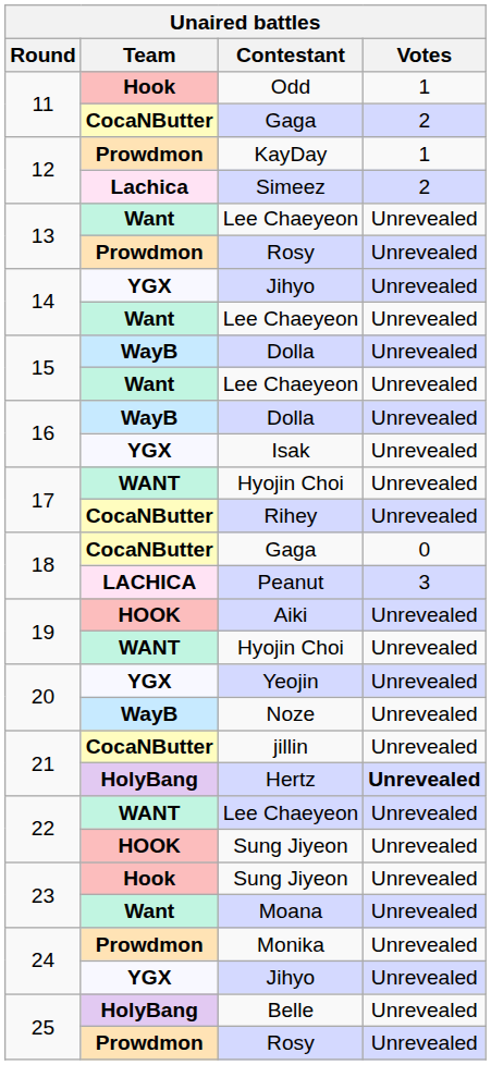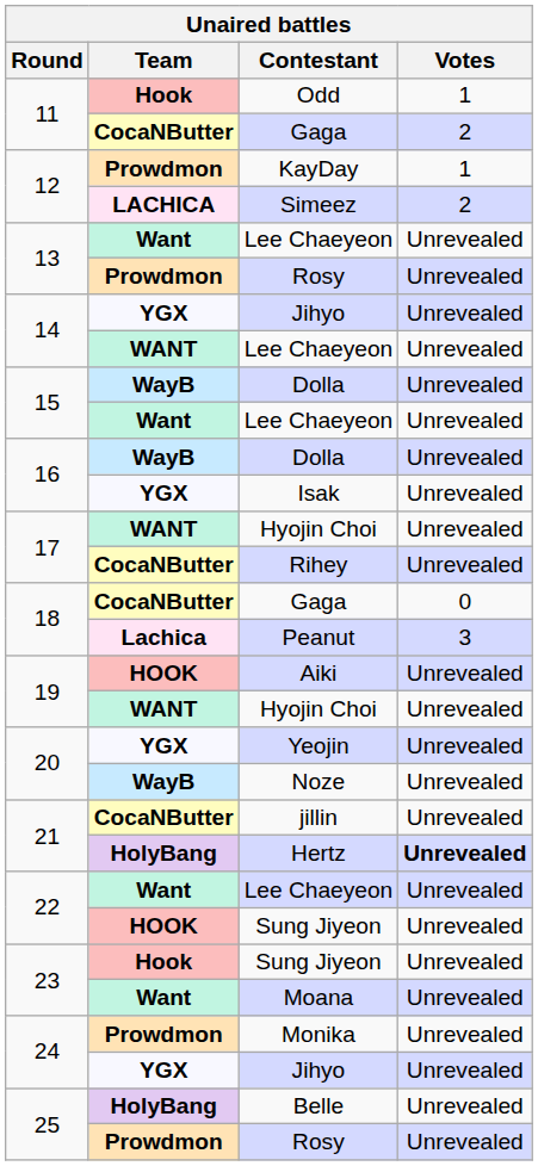Simeez | Team: Lachica -> LACHICA
14 / Lee Chaeyeon | Team: Want -> WANT
Peanut | Team: LACHICA -> Lachica
22 / Lee Chaeyeon | Team: WANT -> Want
